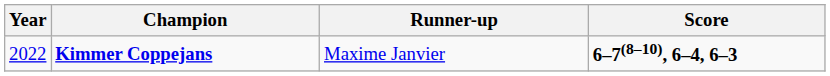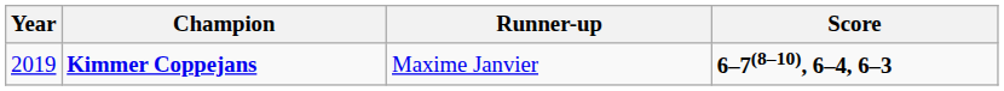Kimmer Coppejans | Year: 2022 -> 2019
